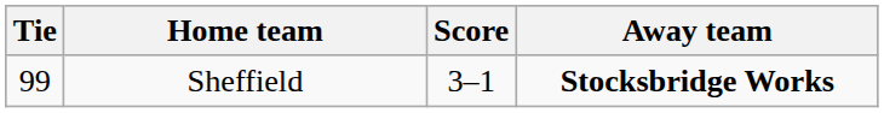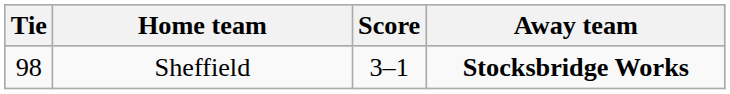Sheffield | Tie: 99 -> 98
